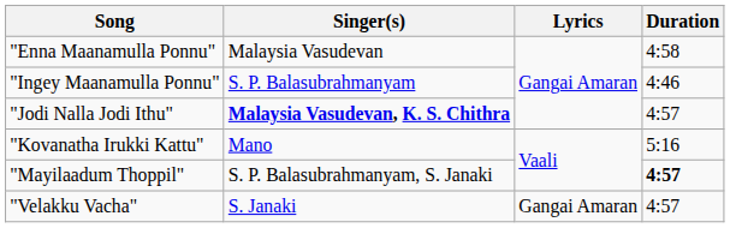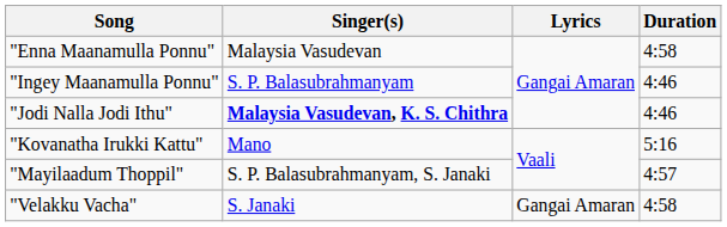"Jodi Nalla Jodi Ithu" | Duration: 4:57 -> 4:46
"Mayilaadum Thoppil" | Duration: bold -> normal
"Velakku Vacha" | Duration: 4:57 -> 4:58
